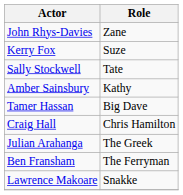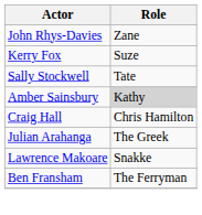Amber Sainsbury | Role: no background -> lightgrey background
- row: Tamer Hassan | Big Dave
rows swapped: Lawrence Makoare <-> Ben Fransham
